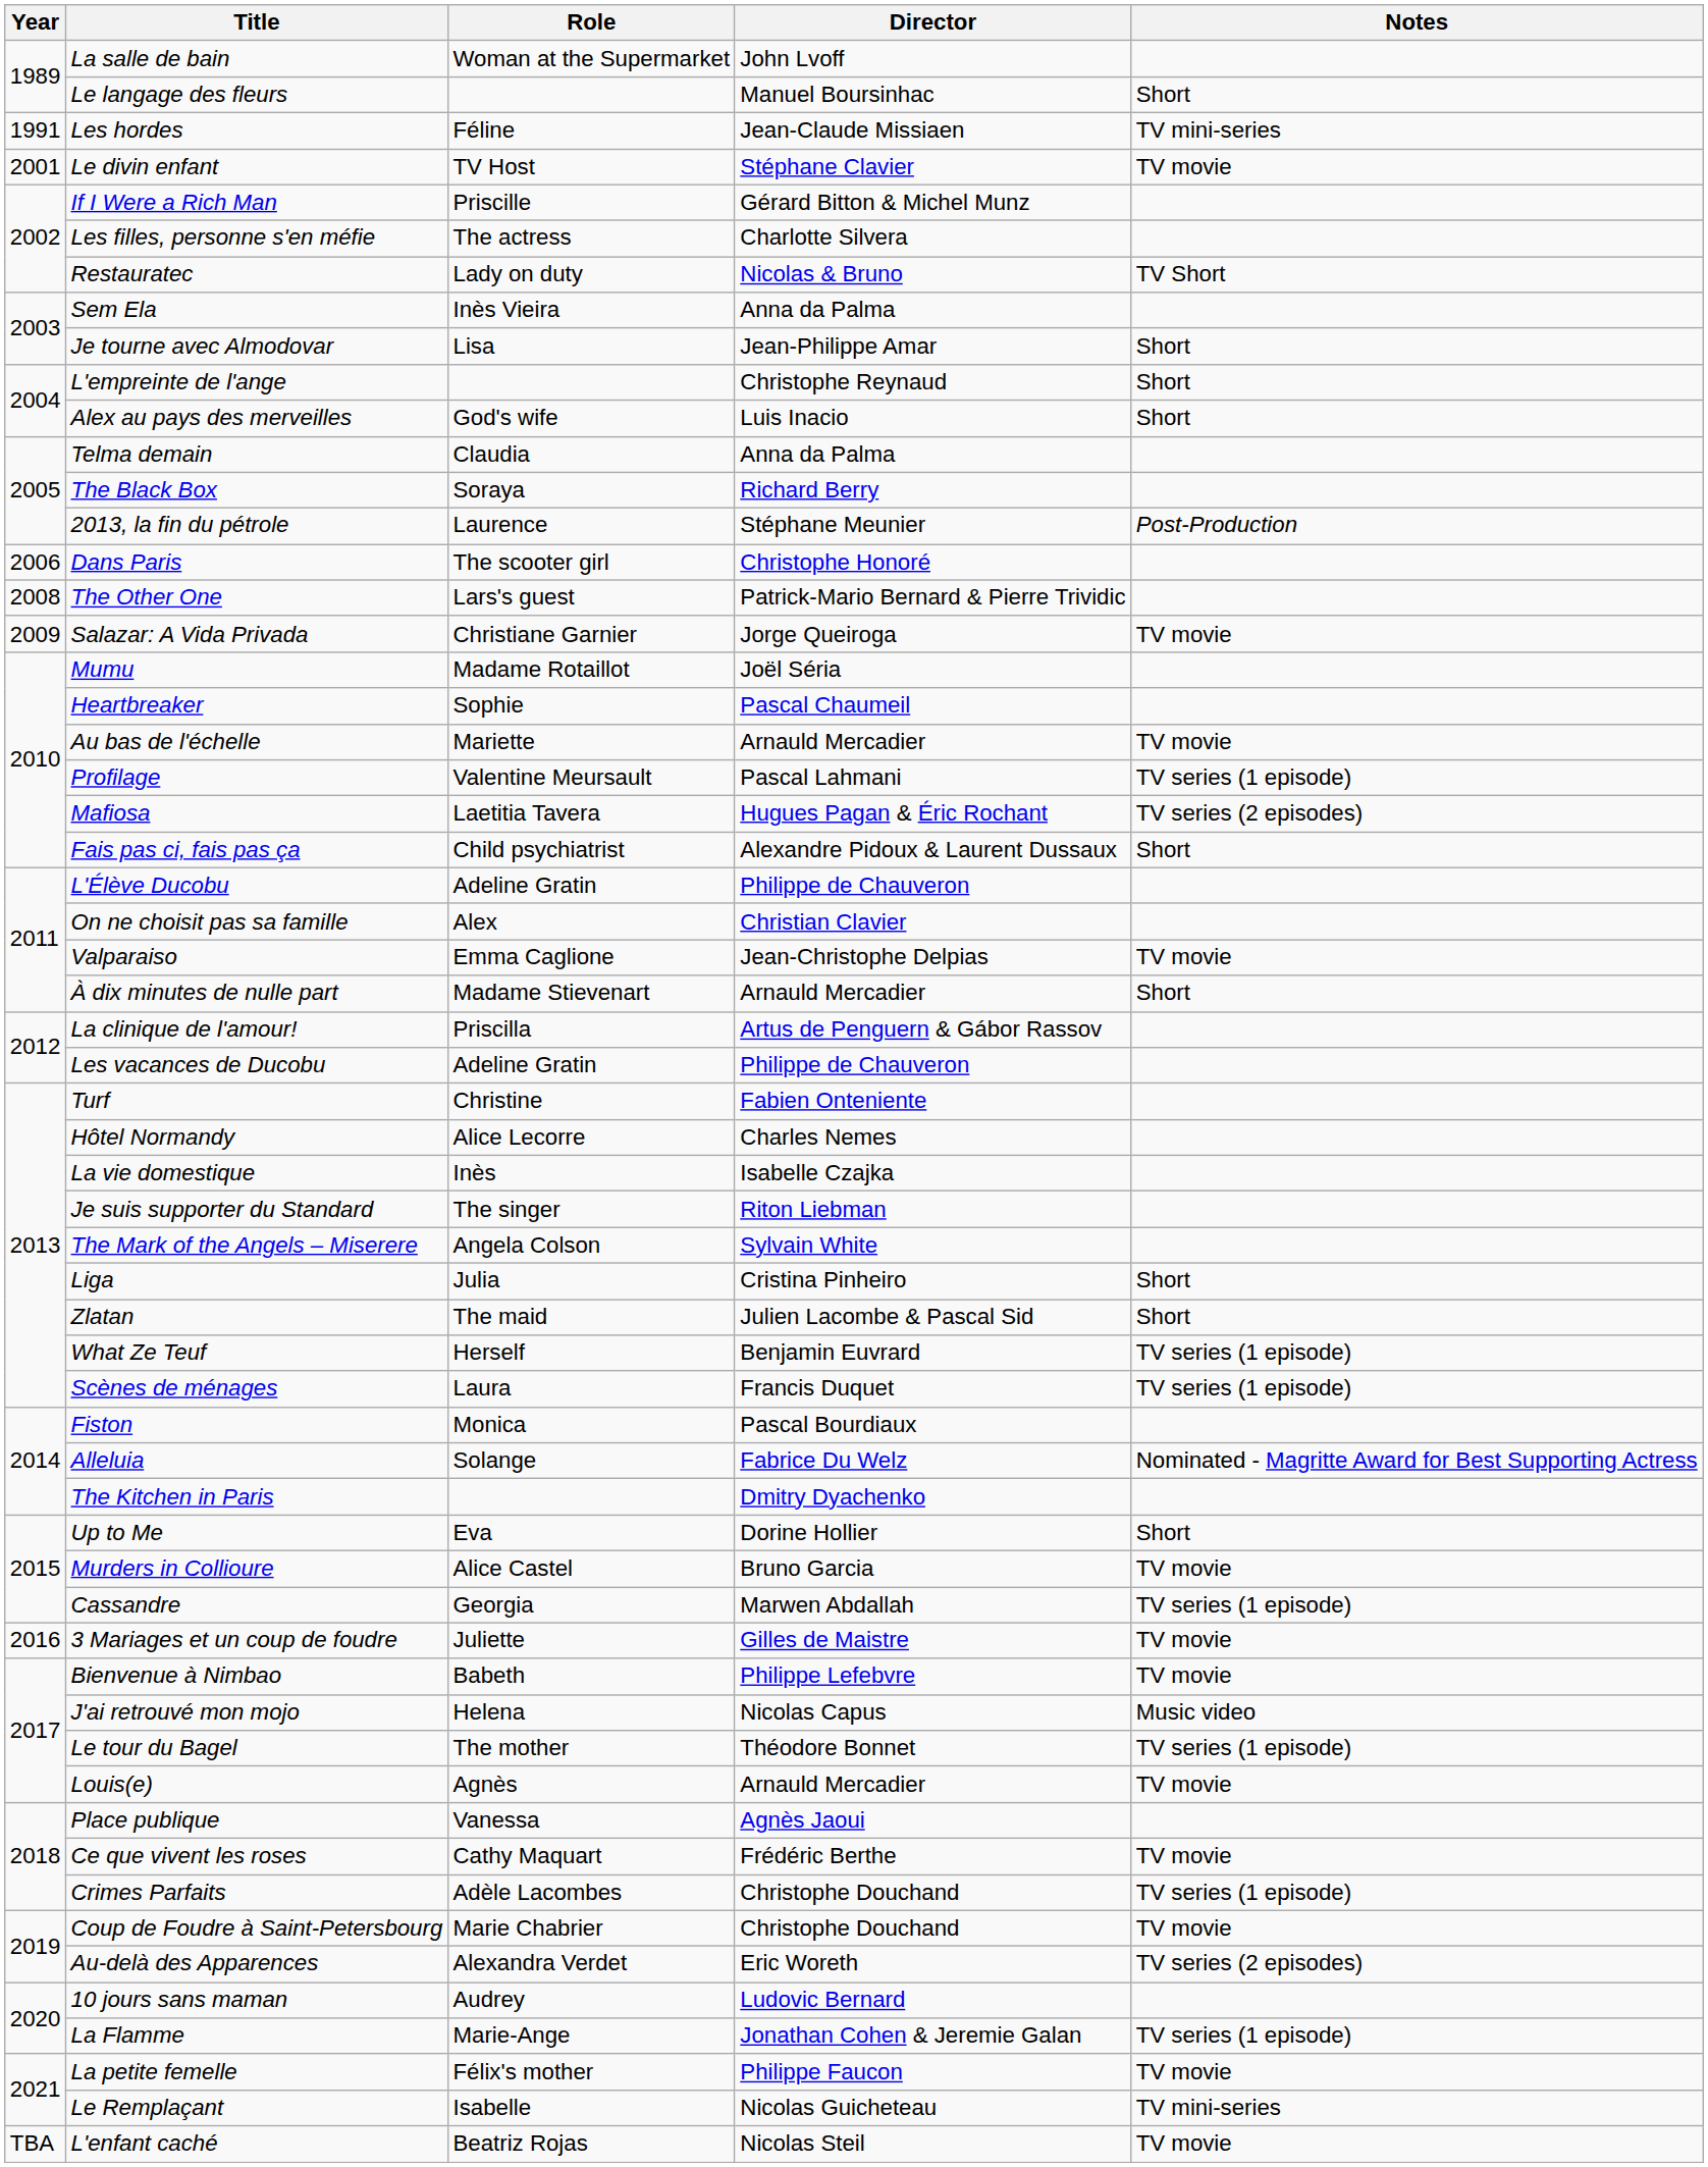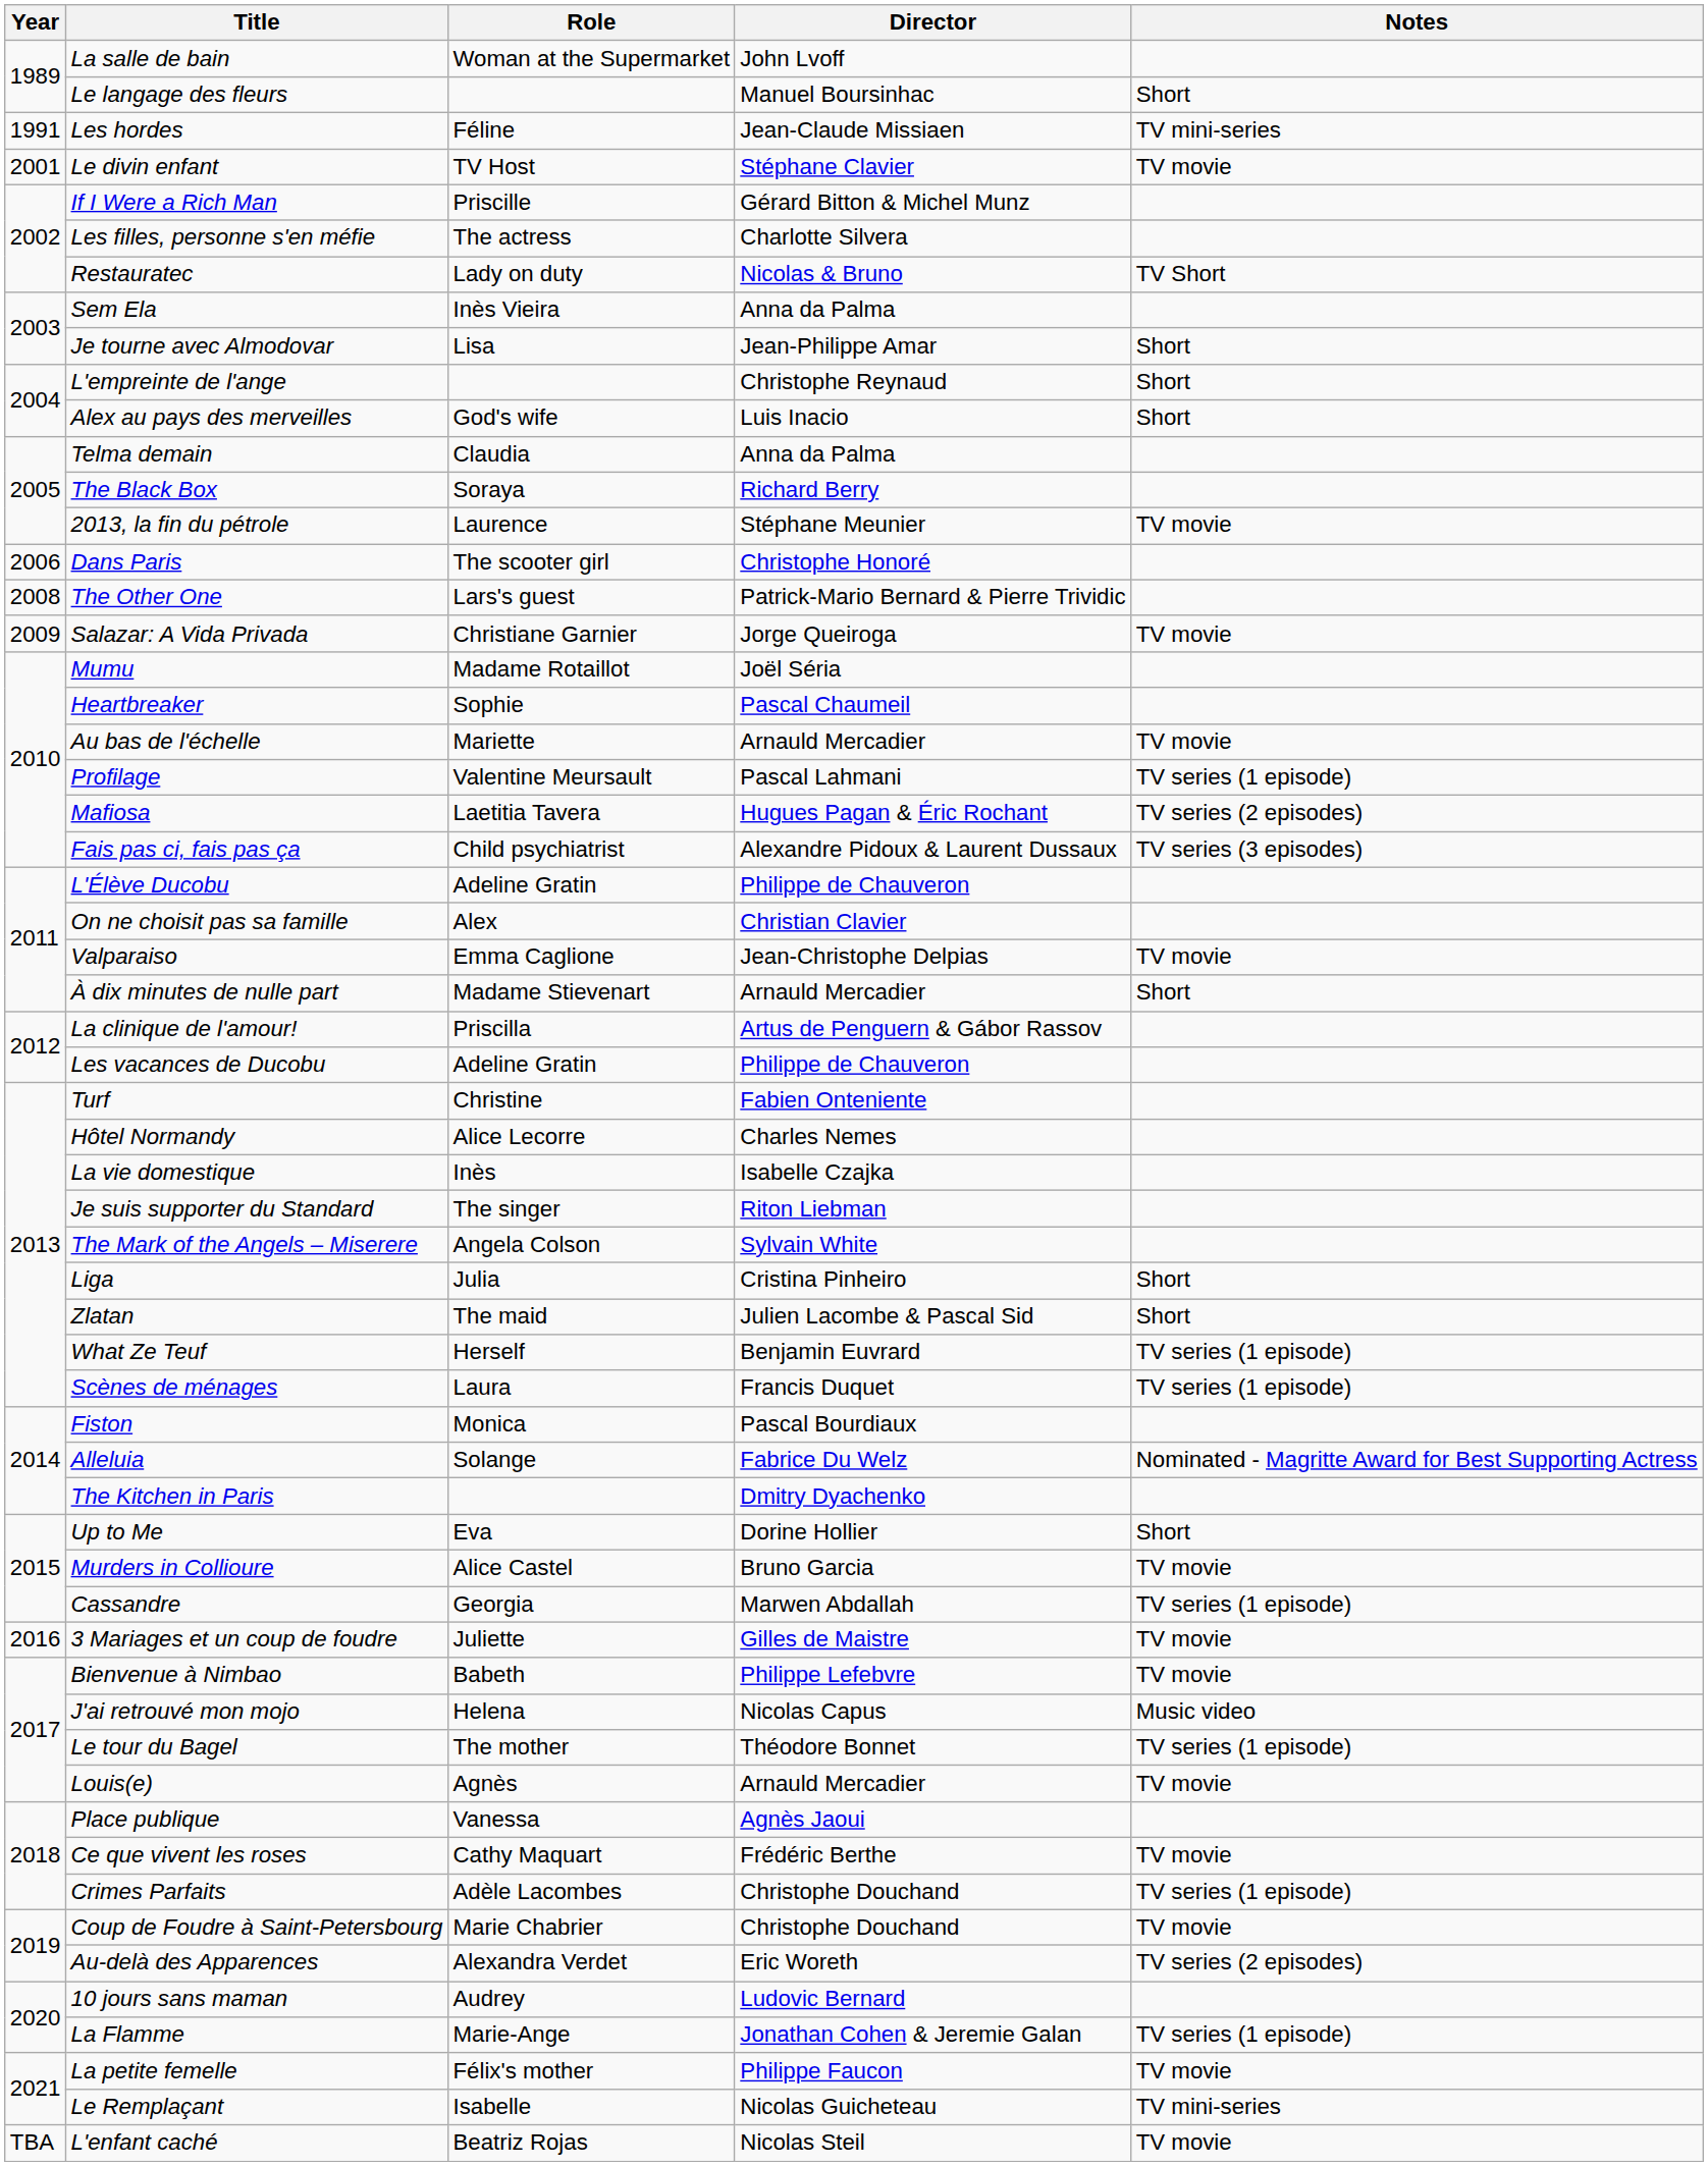2013, la fin du pétrole | Notes: Post-Production -> TV movie
Fais pas ci, fais pas ça | Notes: Short -> TV series (3 episodes)
